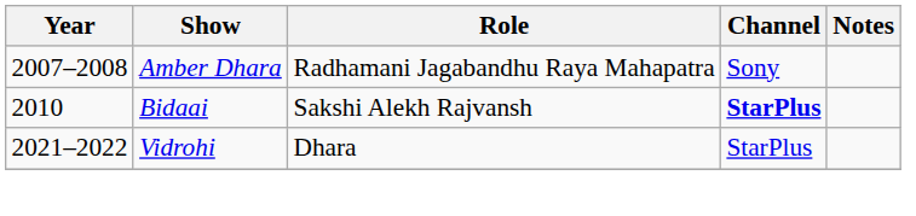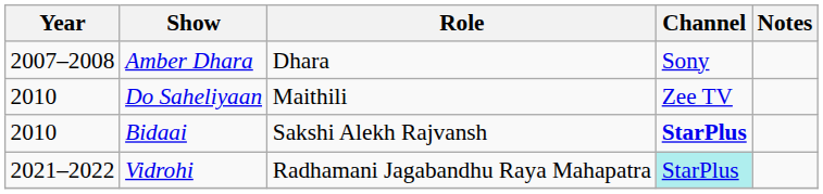Amber Dhara | Role: Radhamani Jagabandhu Raya Mahapatra -> Dhara
+ row: 2010 | Do Saheliyaan | Maithili | Zee TV
Vidrohi | Role: Dhara -> Radhamani Jagabandhu Raya Mahapatra
Vidrohi | Channel: no background -> paleturquoise background
